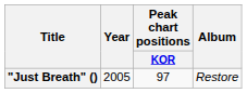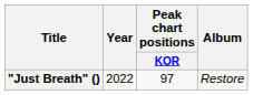"Just Breath" () | Year: 2005 -> 2022
